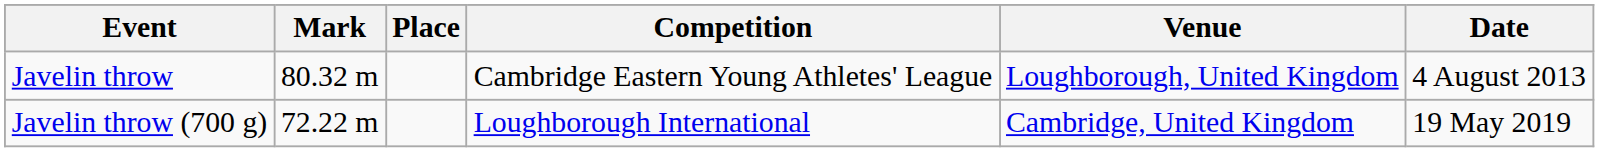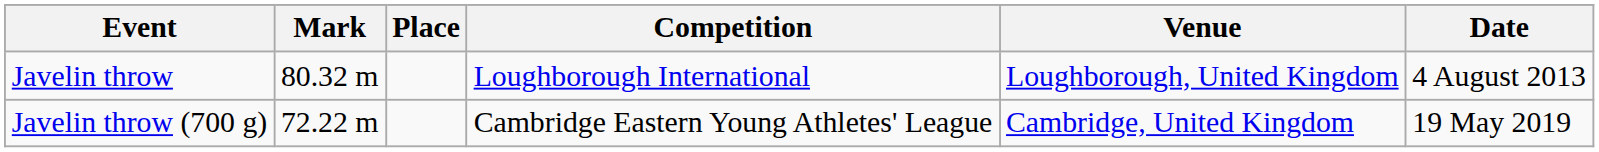Javelin throw | Competition: Cambridge Eastern Young Athletes' League -> Loughborough International
Javelin throw (700 g) | Competition: Loughborough International -> Cambridge Eastern Young Athletes' League
